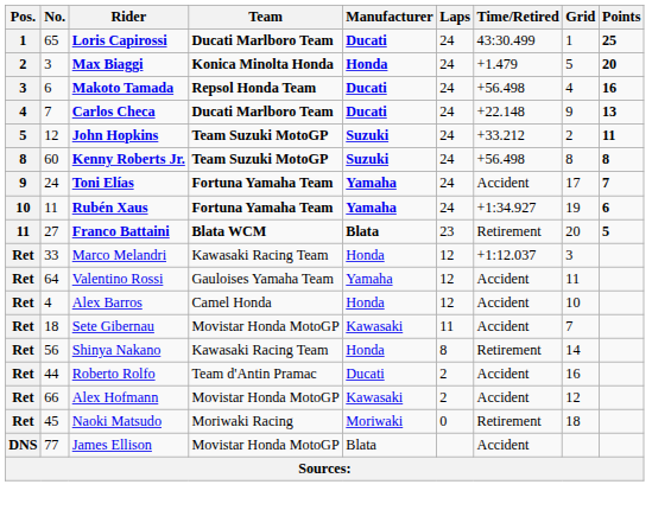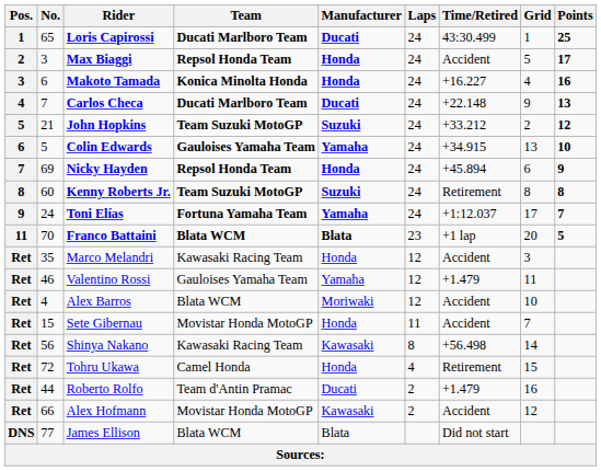Max Biaggi | Team: Konica Minolta Honda -> Repsol Honda Team
Max Biaggi | Time/Retired: +1.479 -> Accident
Max Biaggi | Points: 20 -> 17
Makoto Tamada | Team: Repsol Honda Team -> Konica Minolta Honda
Makoto Tamada | Manufacturer: Ducati -> Honda
Makoto Tamada | Time/Retired: +56.498 -> +16.227
John Hopkins | No.: 12 -> 21
John Hopkins | Points: 11 -> 12
+ row: 6 | 5 | Colin Edwards | Gauloises Yamaha Team | Yamaha | 24 | +34.915 | 13 | 10
+ row: 7 | 69 | Nicky Hayden | Repsol Honda Team | Honda | 24 | +45.894 | 6 | 9
Kenny Roberts Jr. | Time/Retired: +56.498 -> Retirement
Toni Elías | Time/Retired: Accident -> +1:12.037
- row: 10 | 11 | Rubén Xaus | Fortuna Yamaha Team | Yamaha | 24 | +1:34.927 | 19 | 6
Franco Battaini | No.: 27 -> 70
Franco Battaini | Time/Retired: Retirement -> +1 lap
Marco Melandri | No.: 33 -> 35
Marco Melandri | Time/Retired: +1:12.037 -> Accident
Valentino Rossi | No.: 64 -> 46
Valentino Rossi | Time/Retired: Accident -> +1.479
Alex Barros | Team: Camel Honda -> Blata WCM
Alex Barros | Manufacturer: Honda -> Moriwaki
Sete Gibernau | No.: 18 -> 15
Sete Gibernau | Manufacturer: Kawasaki -> Honda
Shinya Nakano | Manufacturer: Honda -> Kawasaki
Shinya Nakano | Time/Retired: Retirement -> +56.498
+ row: Ret | 72 | Tohru Ukawa | Camel Honda | Honda | 4 | Retirement | 15
Roberto Rolfo | Time/Retired: Accident -> +1.479
- row: Ret | 45 | Naoki Matsudo | Moriwaki Racing | Moriwaki | 0 | Retirement | 18
James Ellison | Team: Movistar Honda MotoGP -> Blata WCM
James Ellison | Time/Retired: Accident -> Did not start
